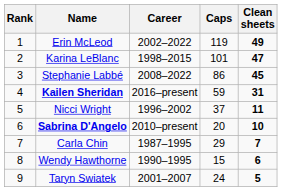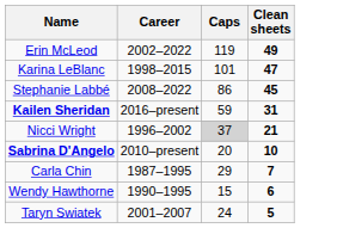- column: Rank | 1 | 2 | 3 | 4 | 5 | 6 | 7 | 8 | 9
Nicci Wright | Caps: no background -> lightgrey background
Nicci Wright | Clean sheets: 11 -> 21
